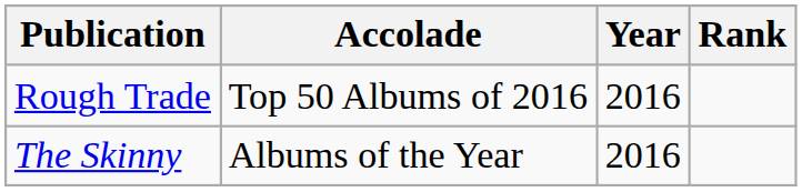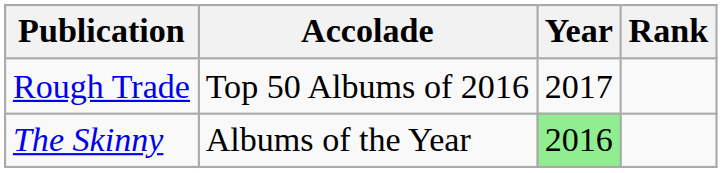Rough Trade | Year: 2016 -> 2017
The Skinny | Year: no background -> lightgreen background
